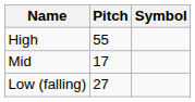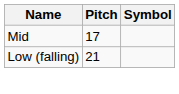- row: High | 55
Low (falling) | Pitch: 27 -> 21
